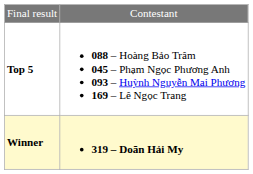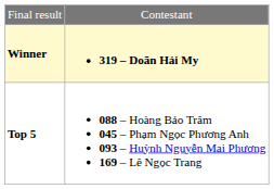rows swapped: Winner <-> Top 5
